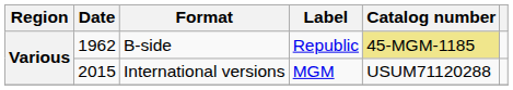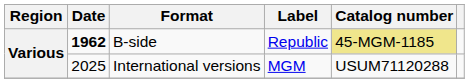B-side | Date: normal -> bold
International versions | Date: 2015 -> 2025
